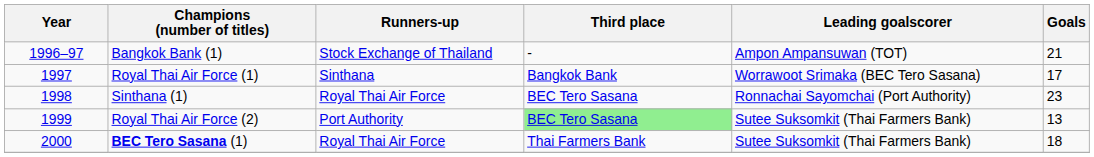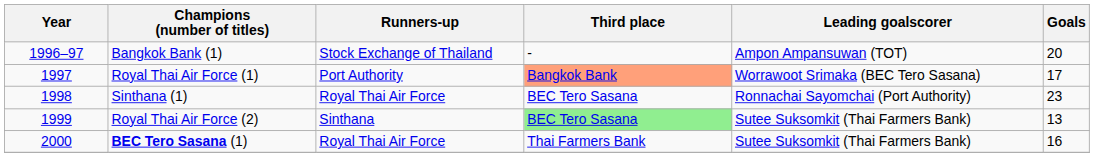Bangkok Bank (1) | Goals: 21 -> 20
Royal Thai Air Force (1) | Runners-up: Sinthana -> Port Authority
Royal Thai Air Force (1) | Third place: no background -> lightsalmon background
Royal Thai Air Force (2) | Runners-up: Port Authority -> Sinthana
BEC Tero Sasana (1) | Goals: 18 -> 16
